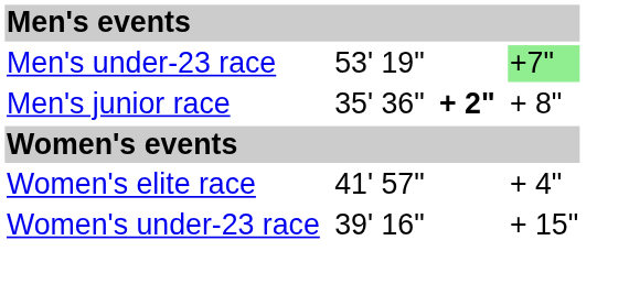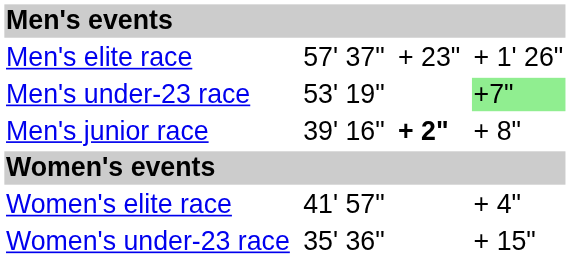+ row: Men's elite race | 57' 37" | + 23" | + 1' 26"
Men's junior race | column 3: 35' 36" -> 39' 16"
Women's under-23 race | column 3: 39' 16" -> 35' 36"
